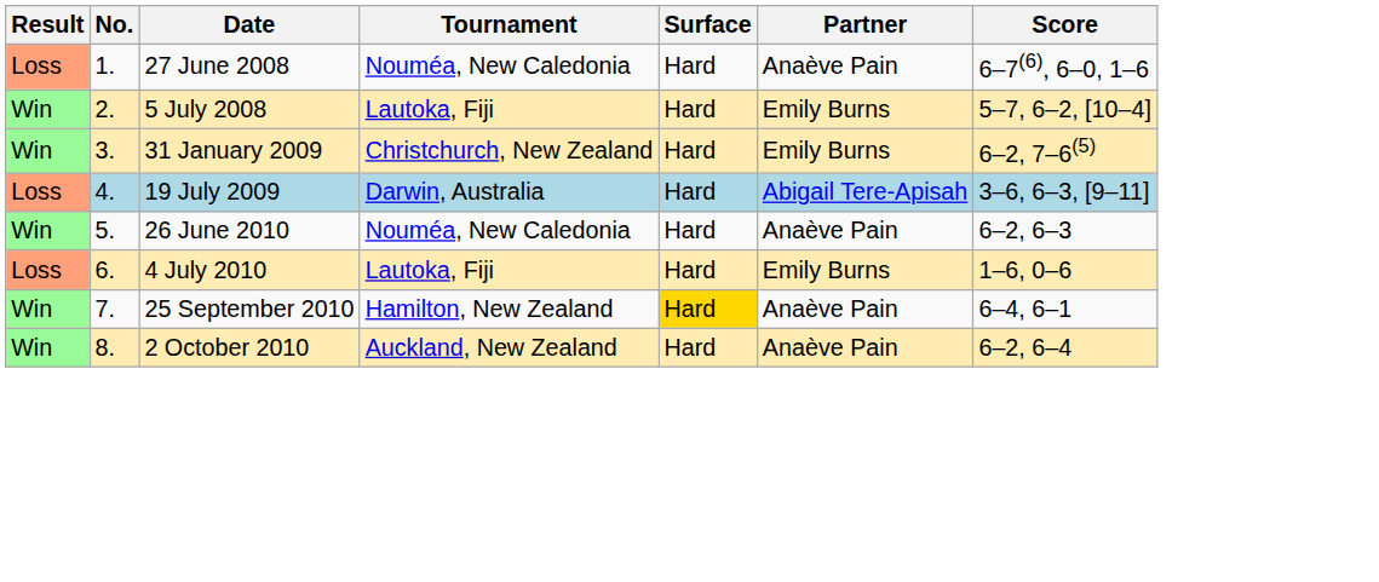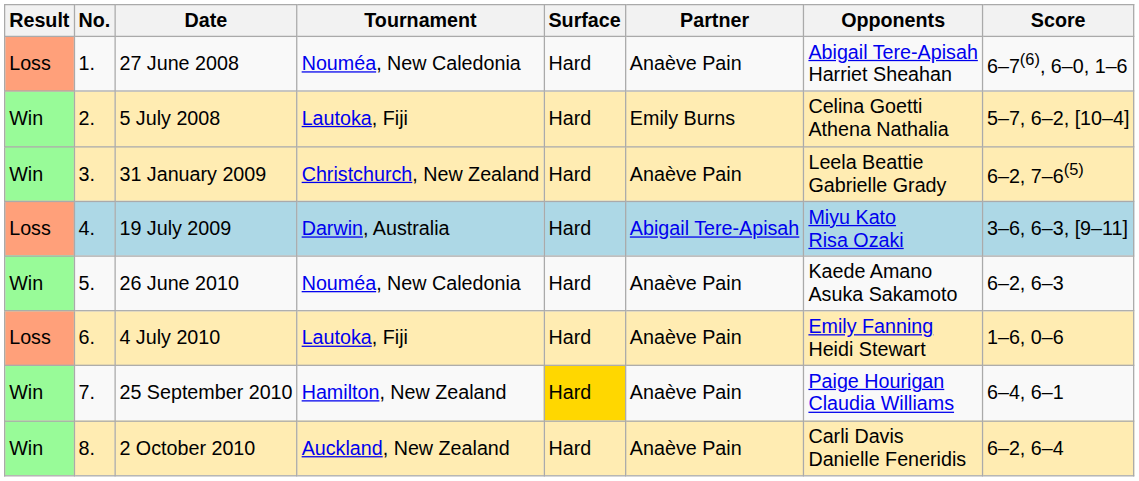+ column: Opponents | Abigail Tere-Apisah Harriet Sheahan | Celina Goetti Athena Nathalia | Leela Beattie Gabrielle Grady | Miyu Kato Risa Ozaki | Kaede Amano Asuka Sakamoto | Emily Fanning Heidi Stewart | Paige Hourigan Claudia Williams | Carli Davis Danielle Feneridis
31 January 2009 | Partner: Emily Burns -> Anaève Pain
4 July 2010 | Partner: Emily Burns -> Anaève Pain
